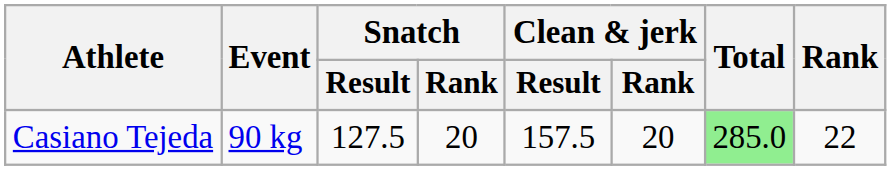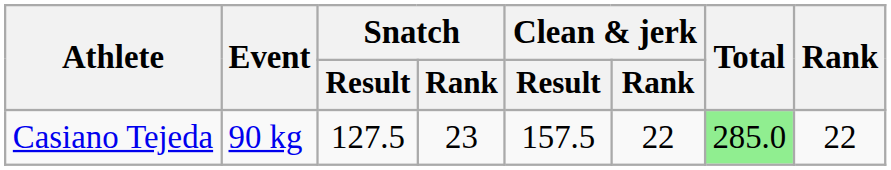Casiano Tejeda | Snatch / Rank: 20 -> 23
Casiano Tejeda | Clean & jerk / Rank: 20 -> 22
